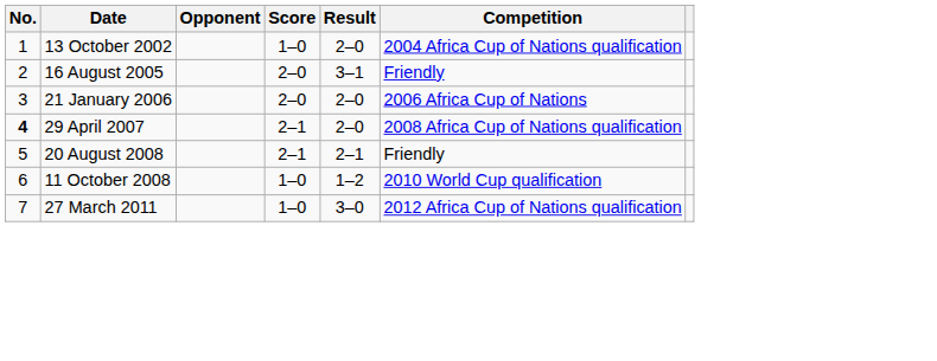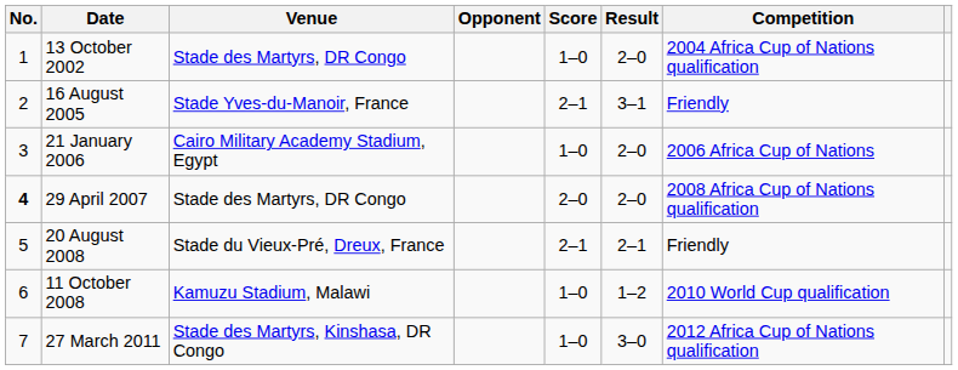+ column: Venue | Stade des Martyrs, DR Congo | Stade Yves-du-Manoir, France | Cairo Military Academy Stadium, Egypt | Stade des Martyrs, DR Congo | Stade du Vieux-Pré, Dreux, France | Kamuzu Stadium, Malawi | Stade des Martyrs, Kinshasa, DR Congo
16 August 2005 | Score: 2–0 -> 2–1
21 January 2006 | Score: 2–0 -> 1–0
29 April 2007 | Score: 2–1 -> 2–0
